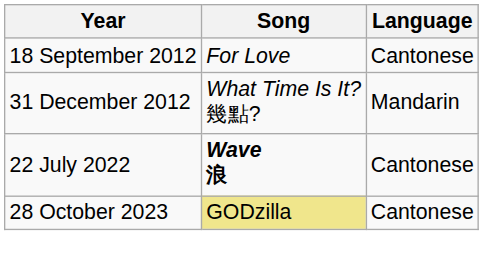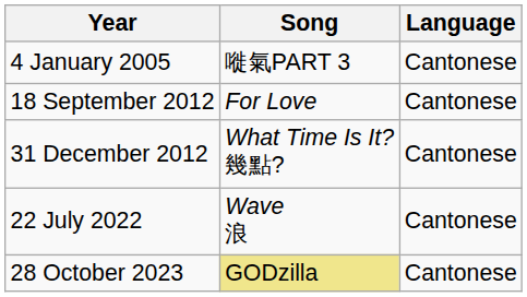+ row: 4 January 2005 | 嘥氣PART 3 | Cantonese
31 December 2012 | Language: Mandarin -> Cantonese
22 July 2022 | Song: bold -> normal
